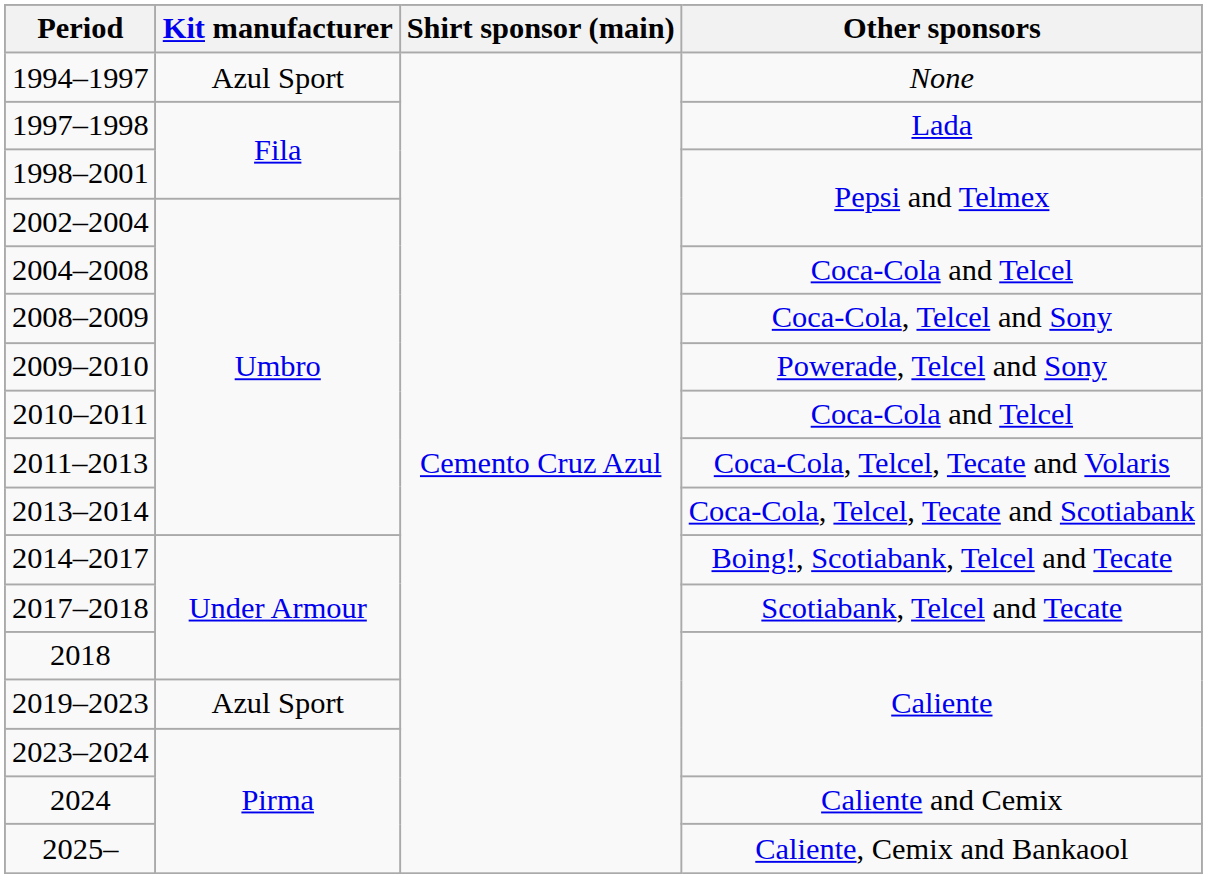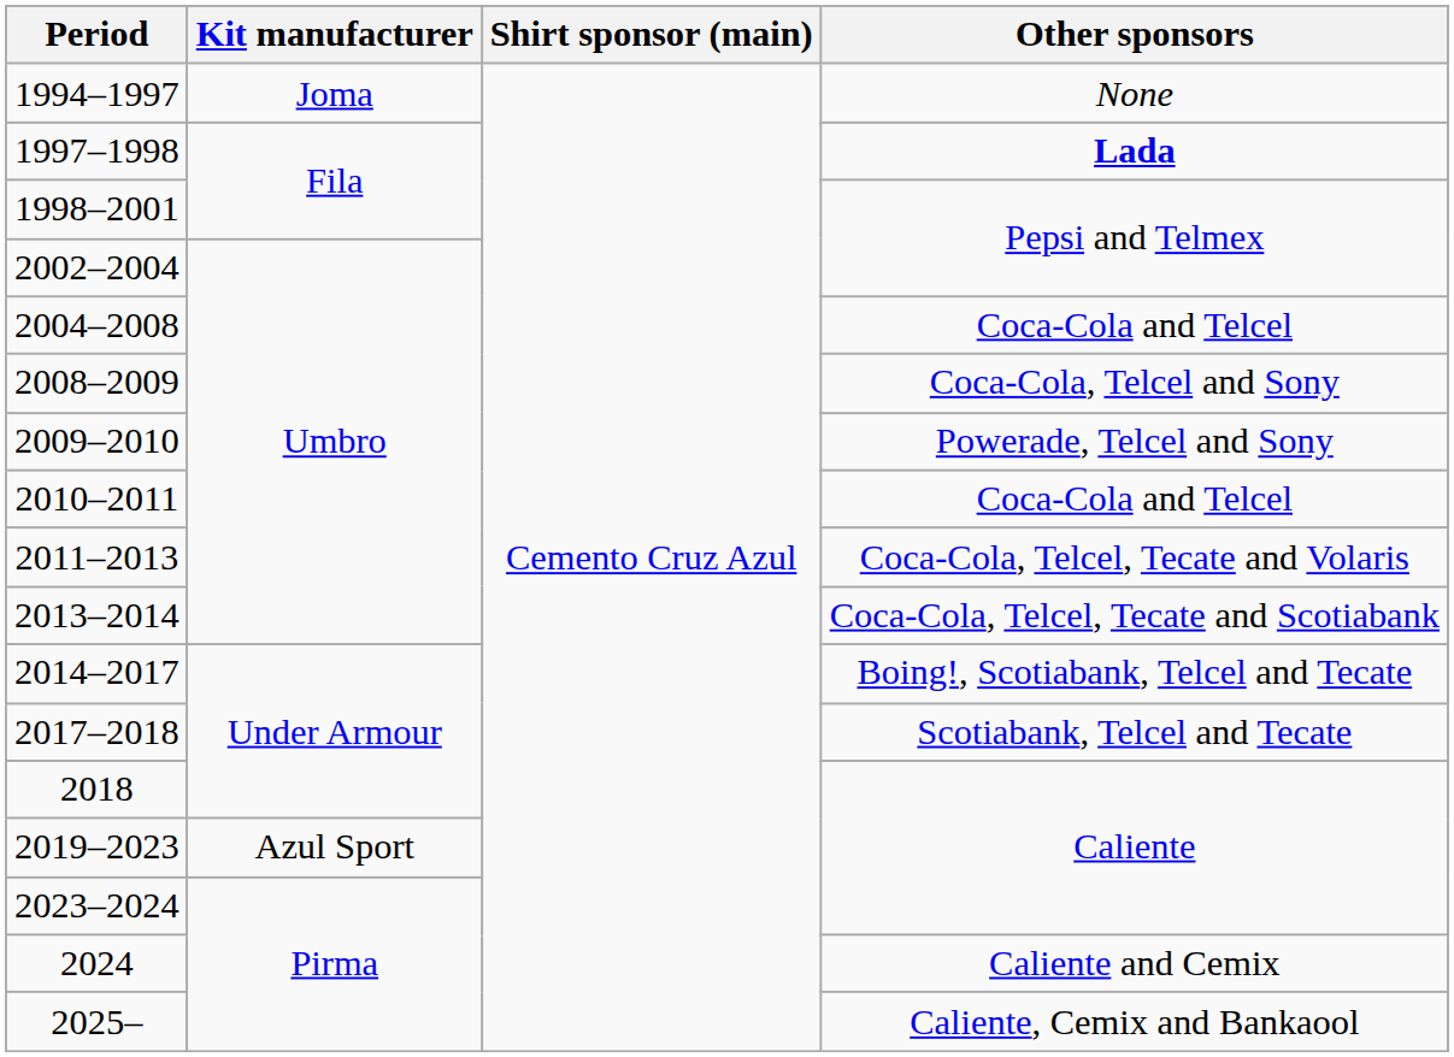1994–1997 | Kit manufacturer: Azul Sport -> Joma
1997–1998 | Other sponsors: normal -> bold
